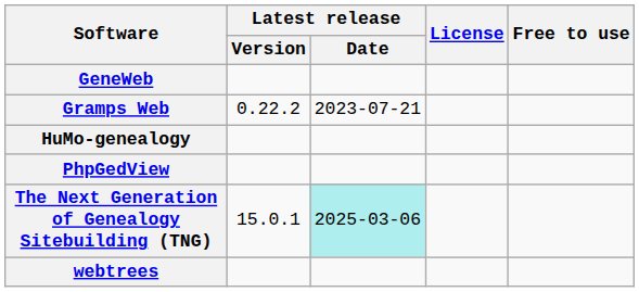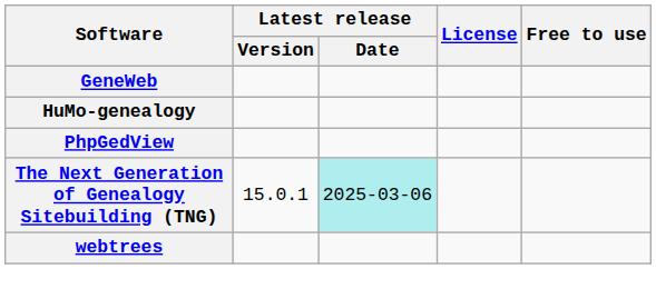- row: Gramps Web | 0.22.2 | 2023-07-21
